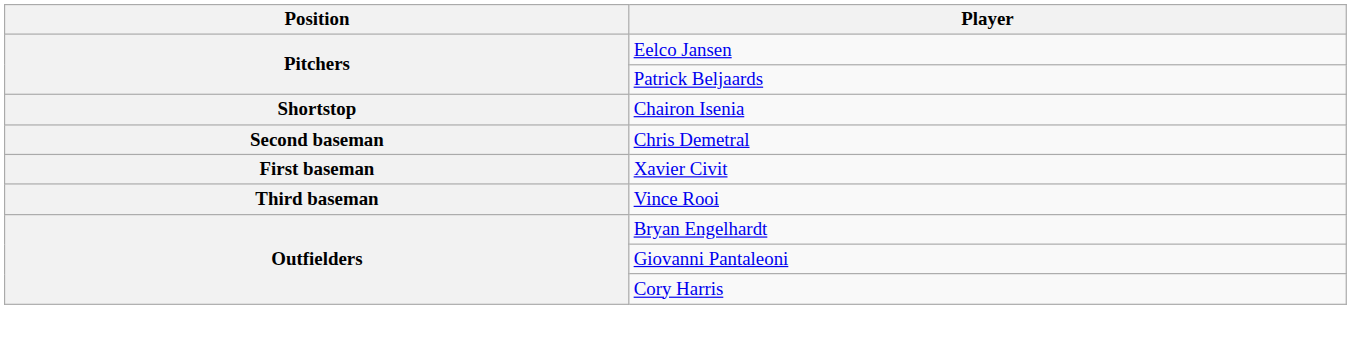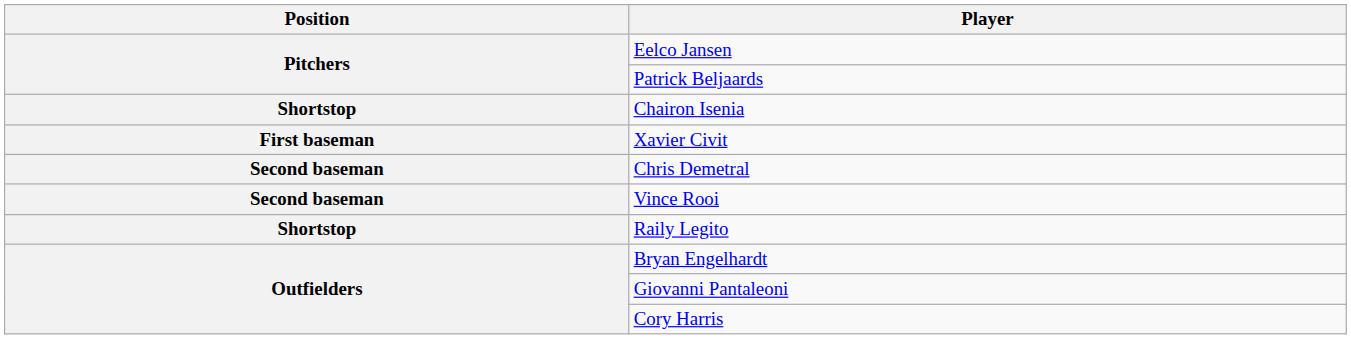rows swapped: Xavier Civit <-> Chris Demetral
Vince Rooi | Position: Third baseman -> Second baseman
+ row: Shortstop | Raily Legito
